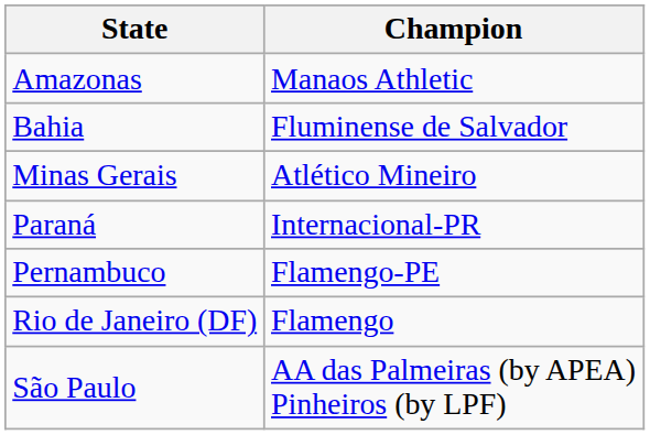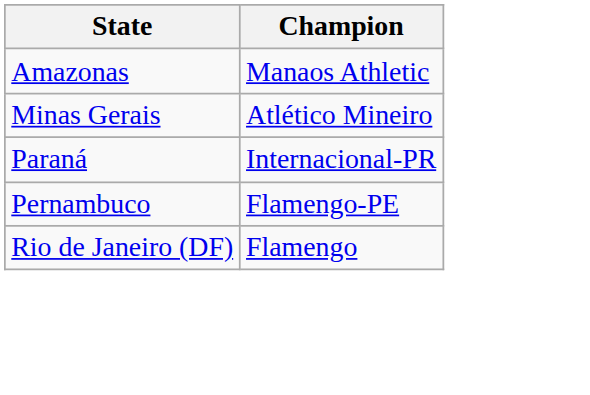- row: Bahia | Fluminense de Salvador
- row: São Paulo | AA das Palmeiras (by APEA) Pinheiros (by LPF)
